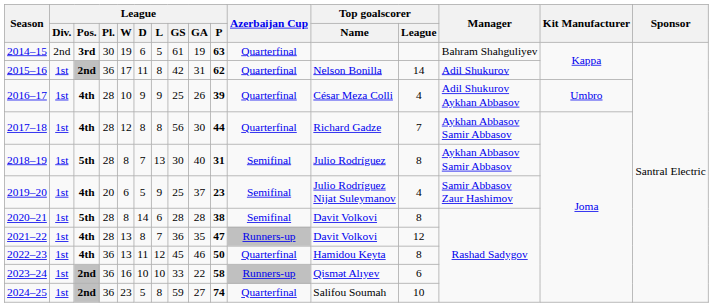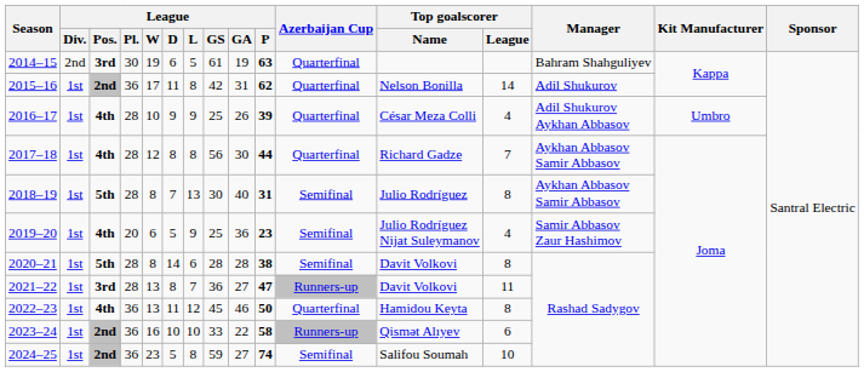2019–20 | League / GA: 37 -> 36
2021–22 | League / Pos.: 4th -> 3rd
2021–22 | League / GA: 35 -> 27
2021–22 | Top goalscorer / League: 12 -> 11
2024–25 | Azerbaijan Cup: Quarterfinal -> Semifinal
